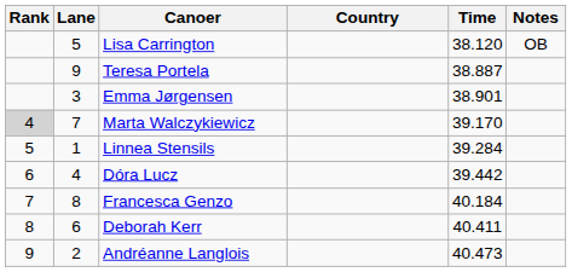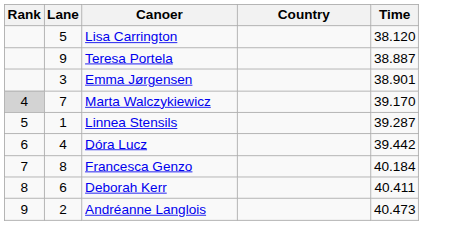- column: Notes | OB
Linnea Stensils | Time: 39.284 -> 39.287
